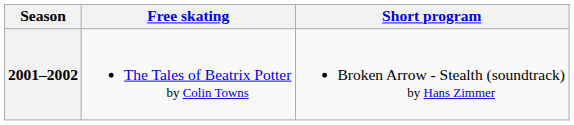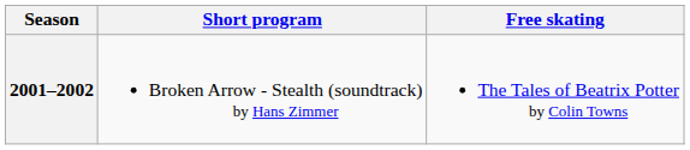columns swapped: Short program <-> Free skating
